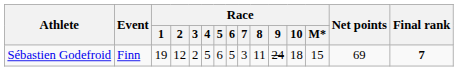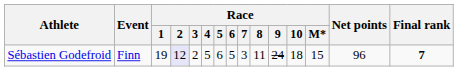Sébastien Godefroid | Race / 2: no background -> lavender background
Sébastien Godefroid | Net points: 69 -> 96
